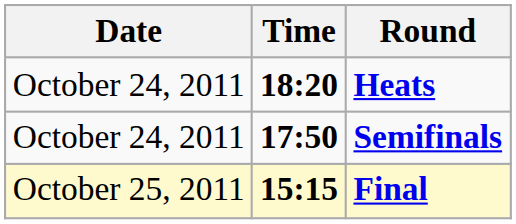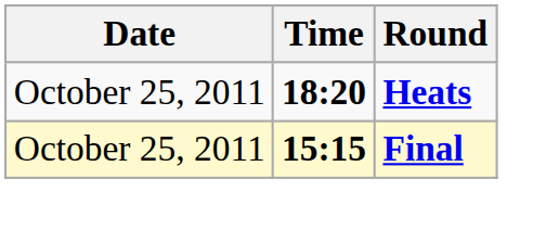Heats | Date: October 24, 2011 -> October 25, 2011
- row: October 24, 2011 | 17:50 | Semifinals
